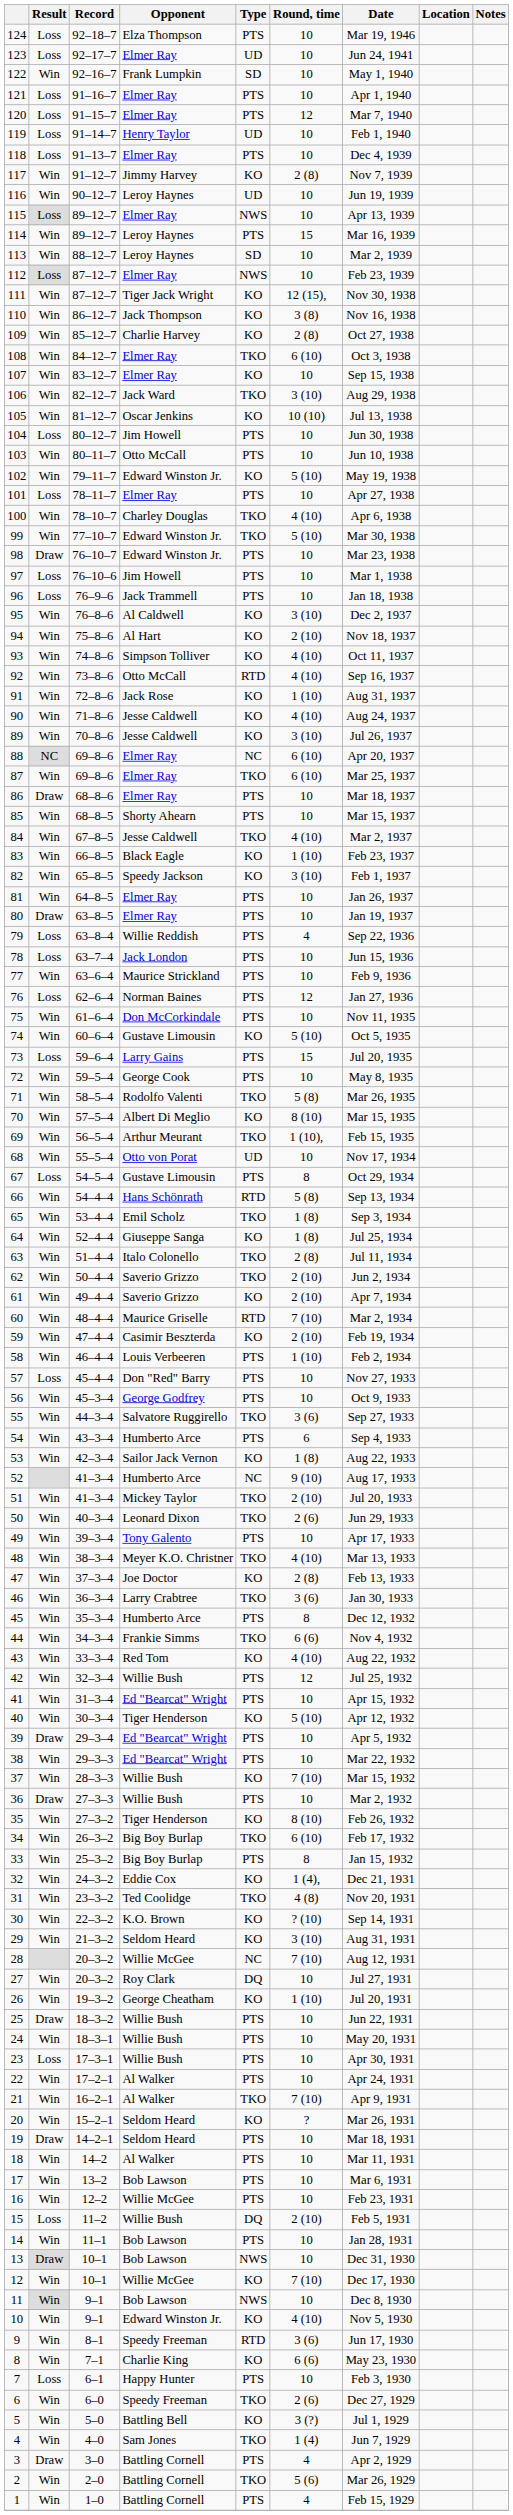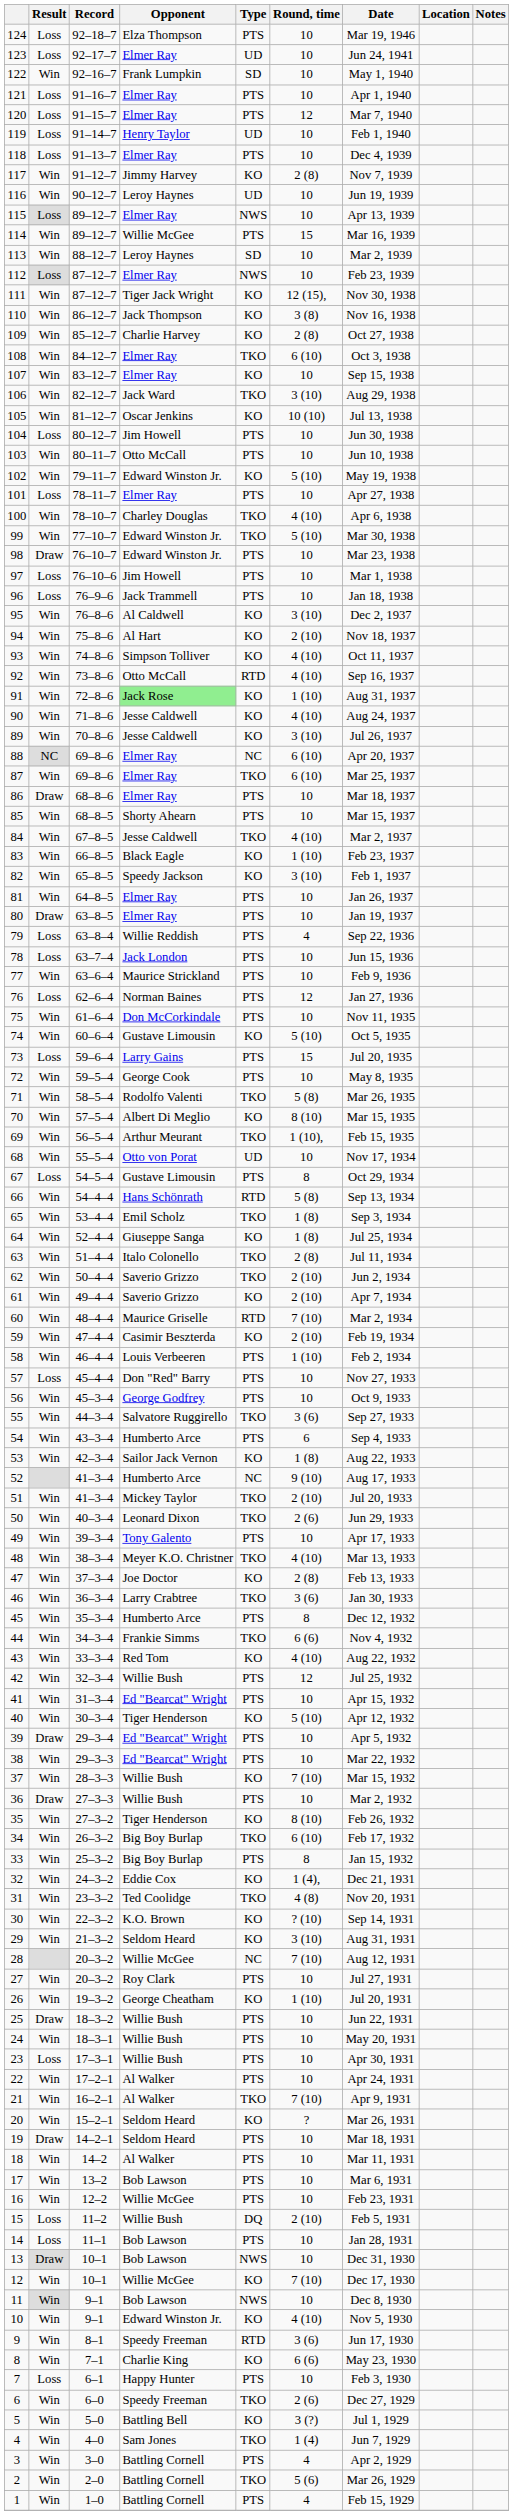114 | Opponent: Leroy Haynes -> Willie McGee
91 | Opponent: no background -> lightgreen background
27 | Type: DQ -> PTS
14 | Result: Win -> Loss
3 | Result: Draw -> Win
